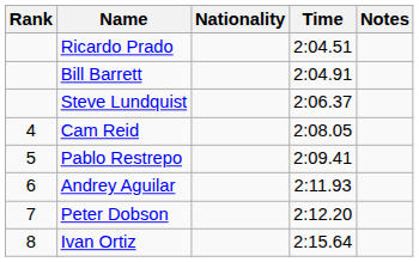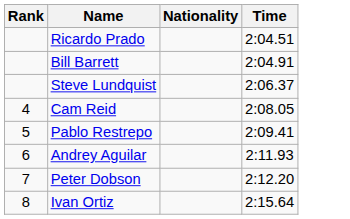- column: Notes
